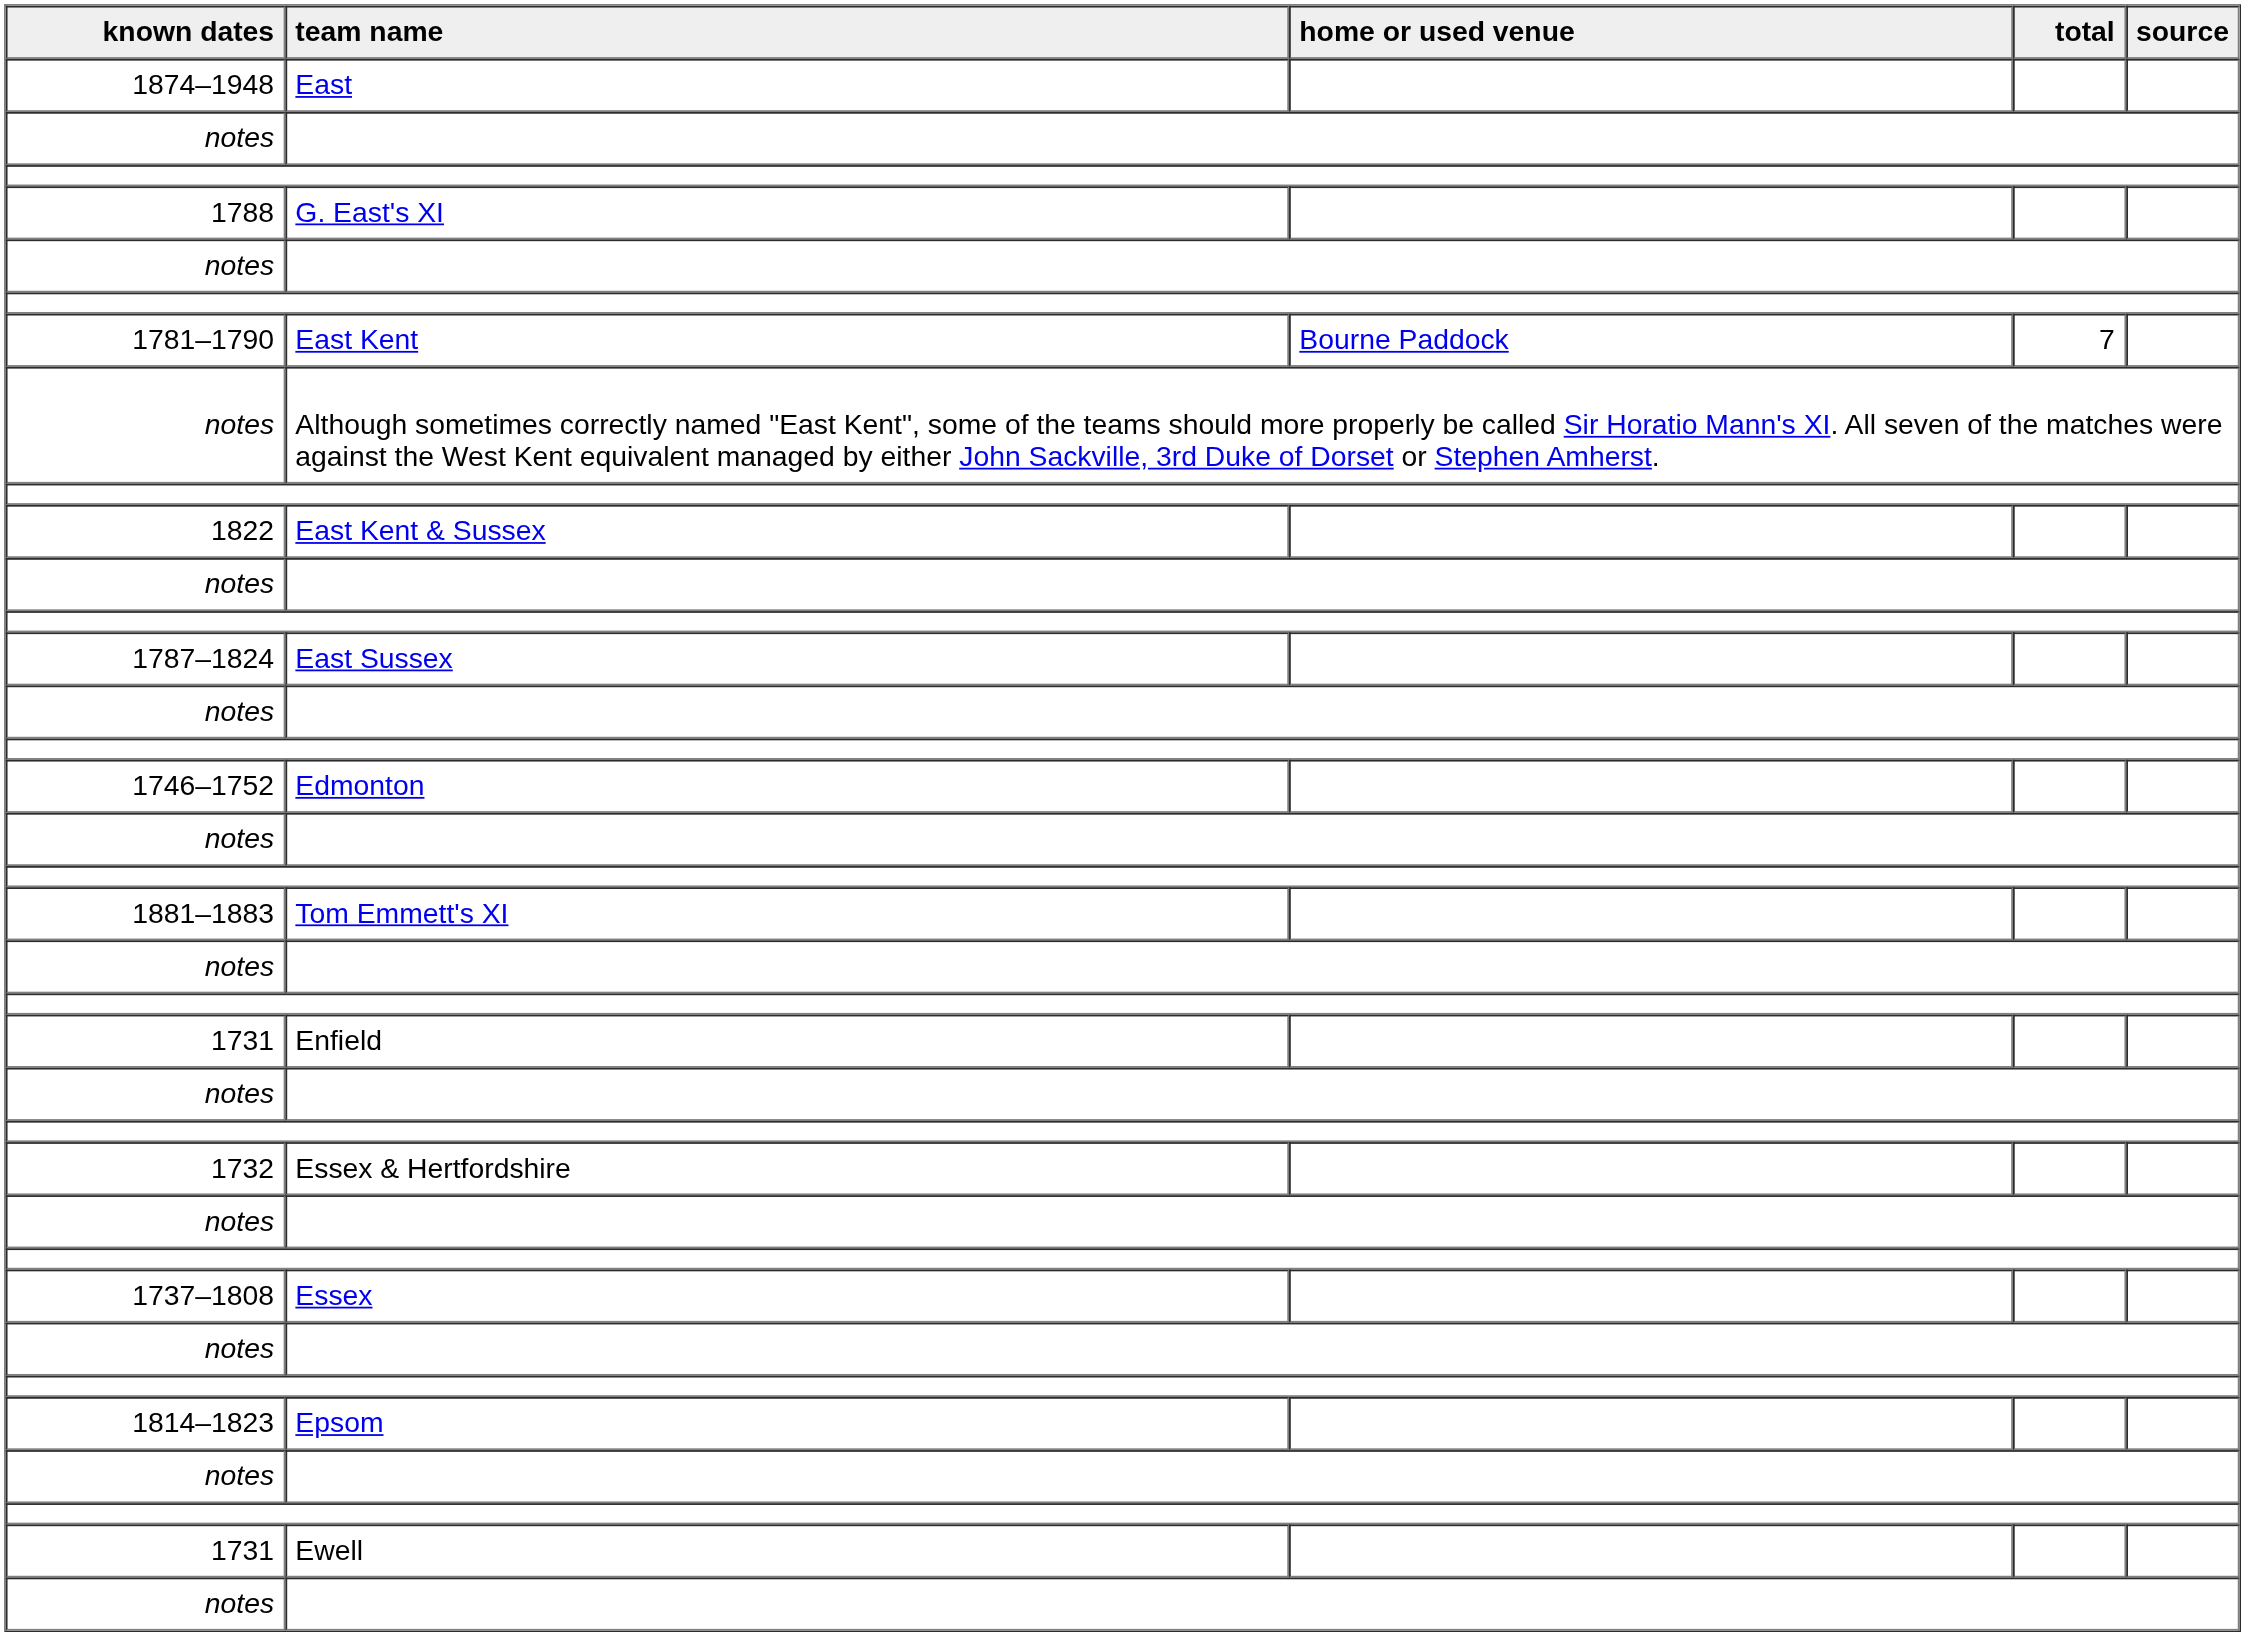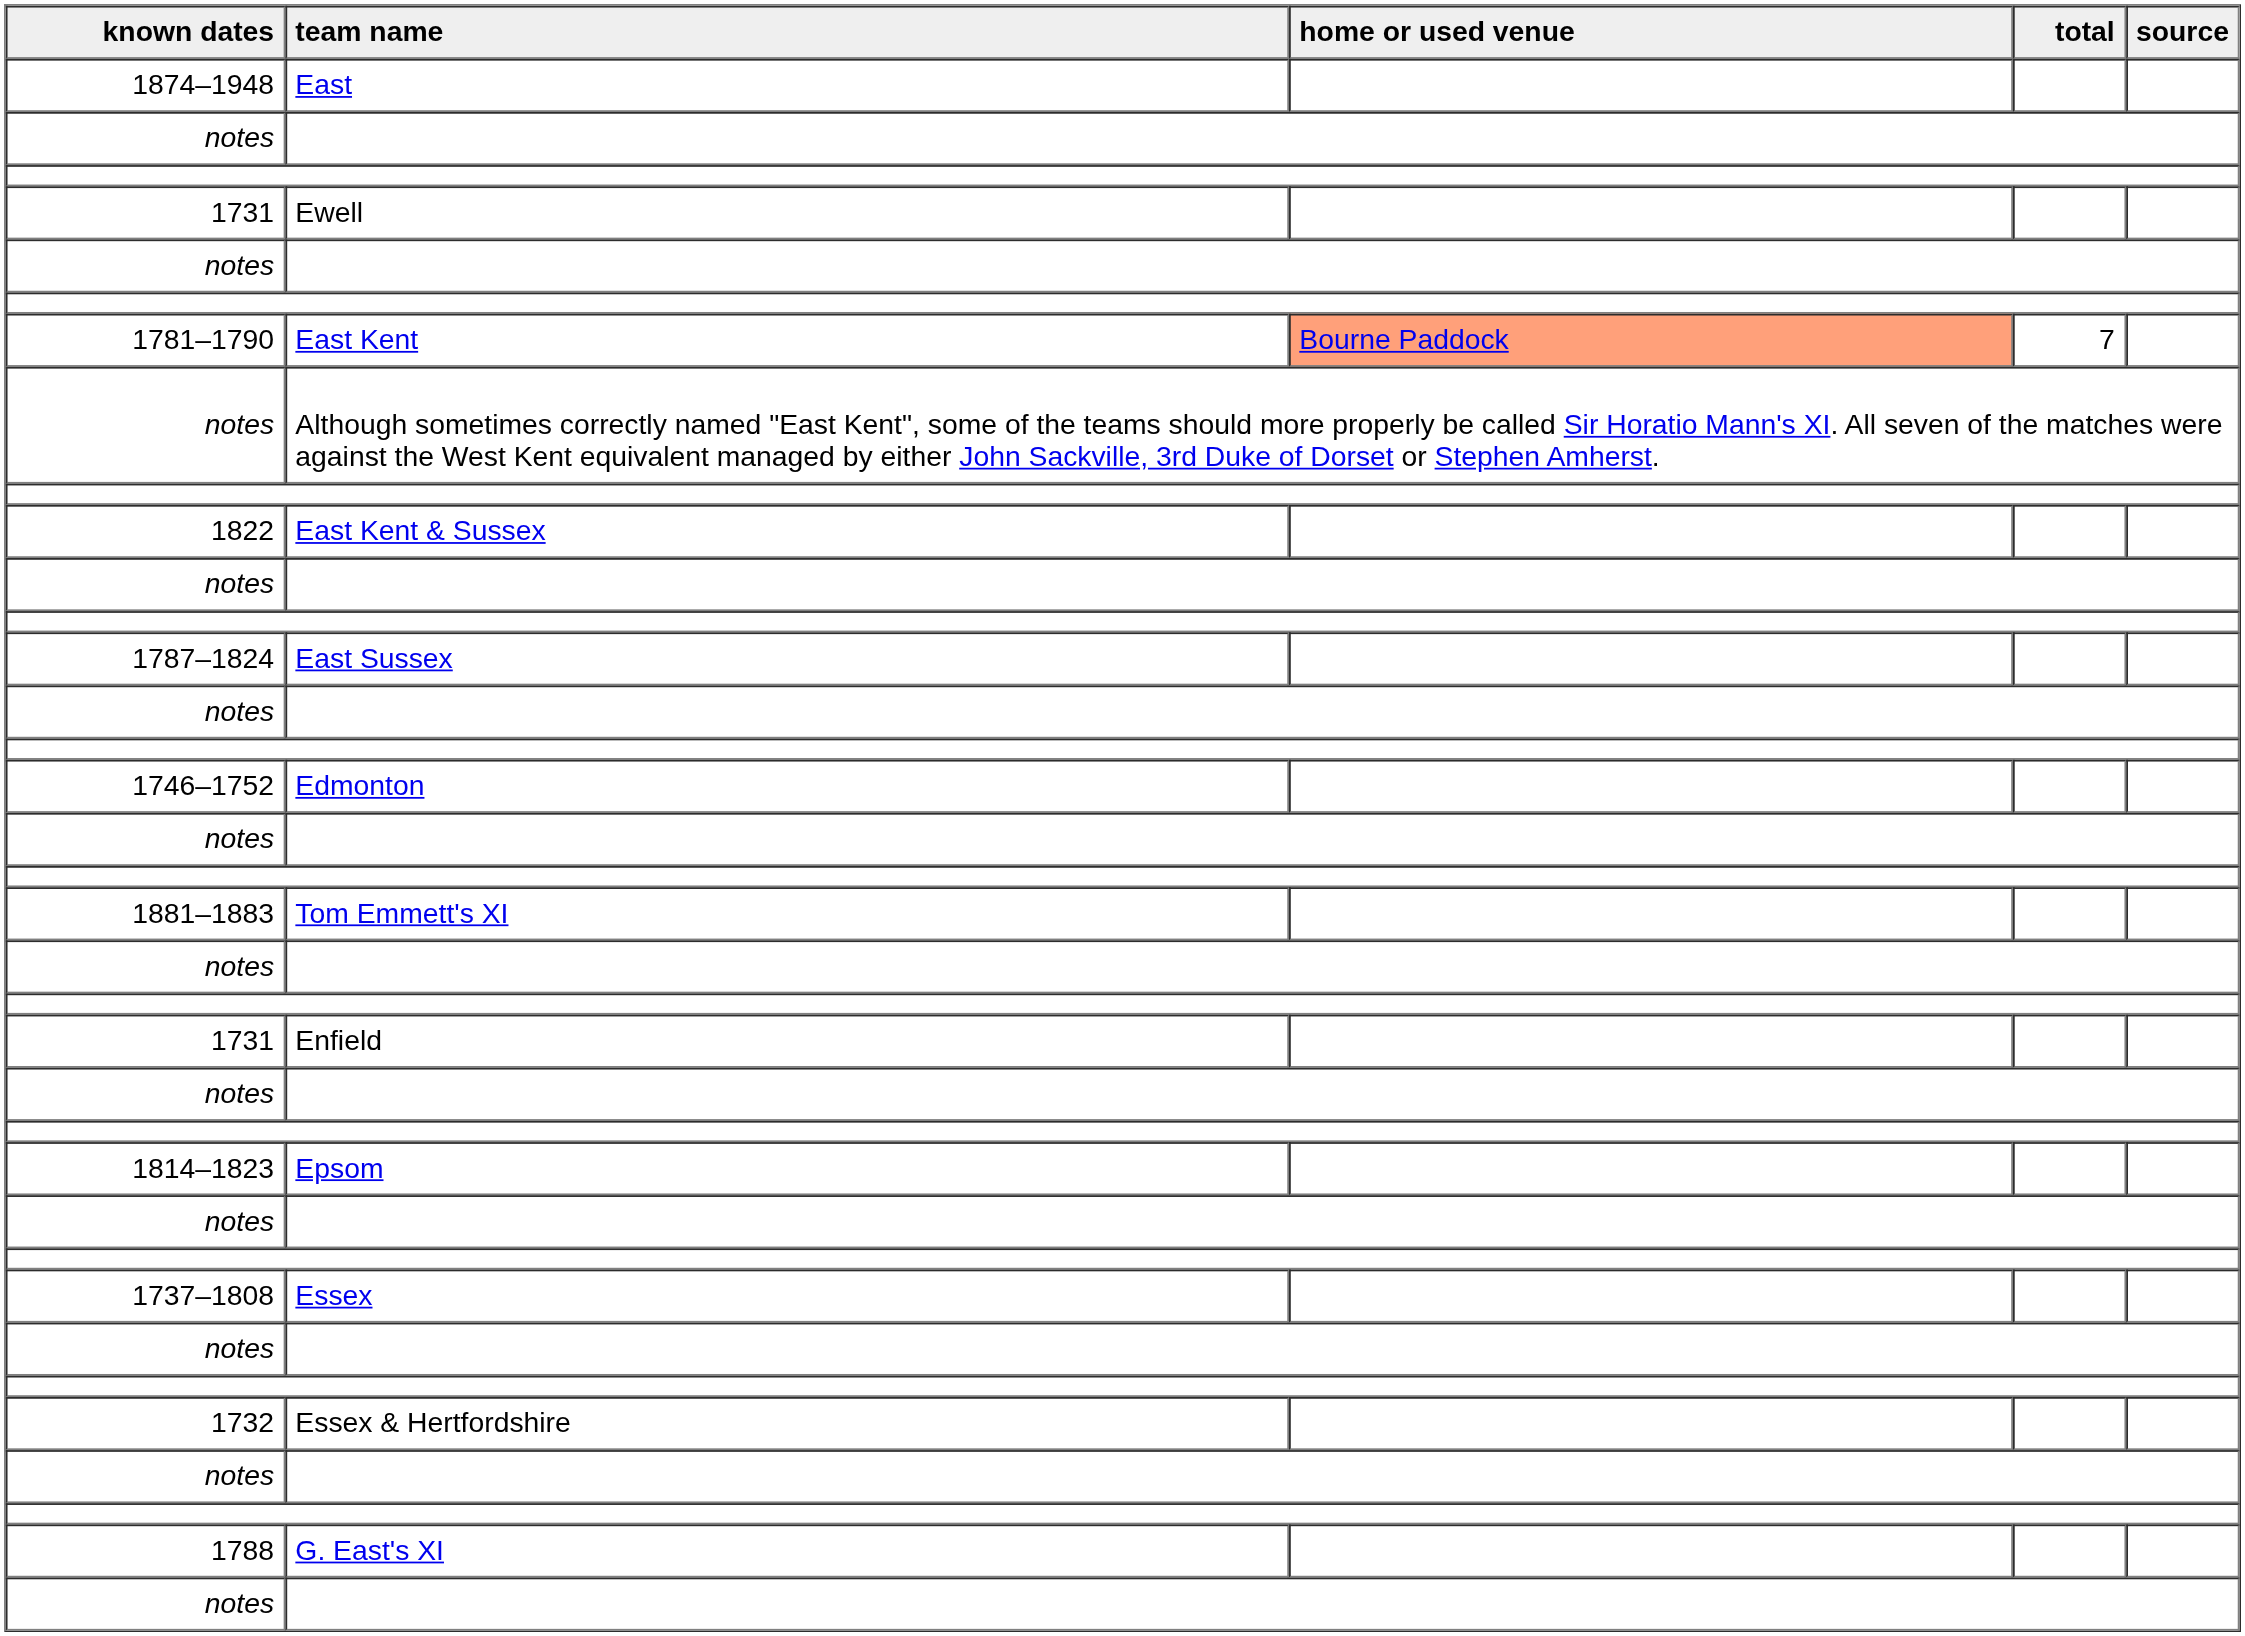rows swapped: G. East's XI <-> Ewell
East Kent | home or used venue: no background -> lightsalmon background
rows swapped: Epsom <-> Essex & Hertfordshire
